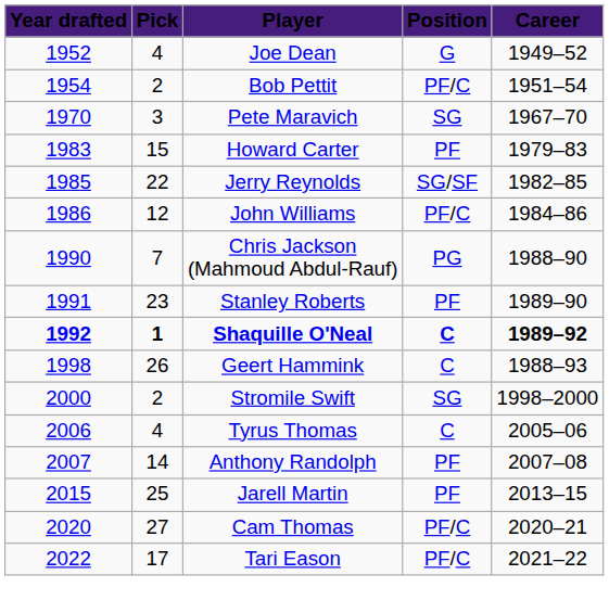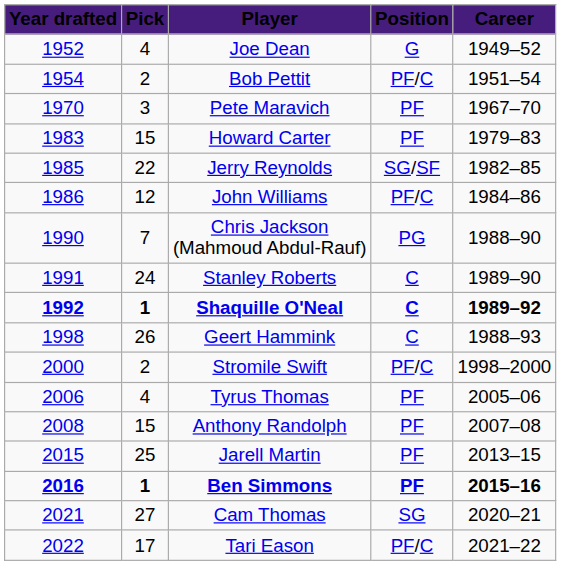Pete Maravich | Position: SG -> PF
Stanley Roberts | Pick: 23 -> 24
Stanley Roberts | Position: PF -> C
Stromile Swift | Position: SG -> PF/C
Tyrus Thomas | Position: C -> PF
Anthony Randolph | Year drafted: 2007 -> 2008
Anthony Randolph | Pick: 14 -> 15
+ row: 2016 | 1 | Ben Simmons | PF | 2015–16
Cam Thomas | Year drafted: 2020 -> 2021
Cam Thomas | Position: PF/C -> SG
